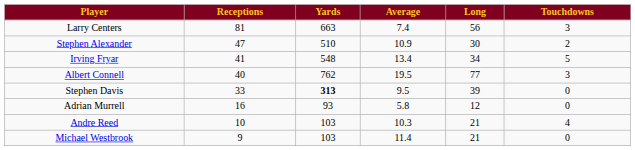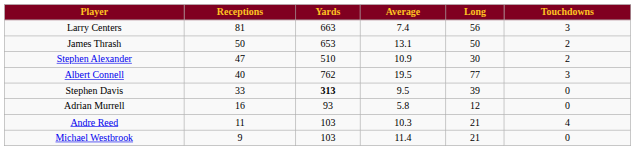+ row: James Thrash | 50 | 653 | 13.1 | 50 | 2
- row: Irving Fryar | 41 | 548 | 13.4 | 34 | 5
Andre Reed | Receptions: 10 -> 11
